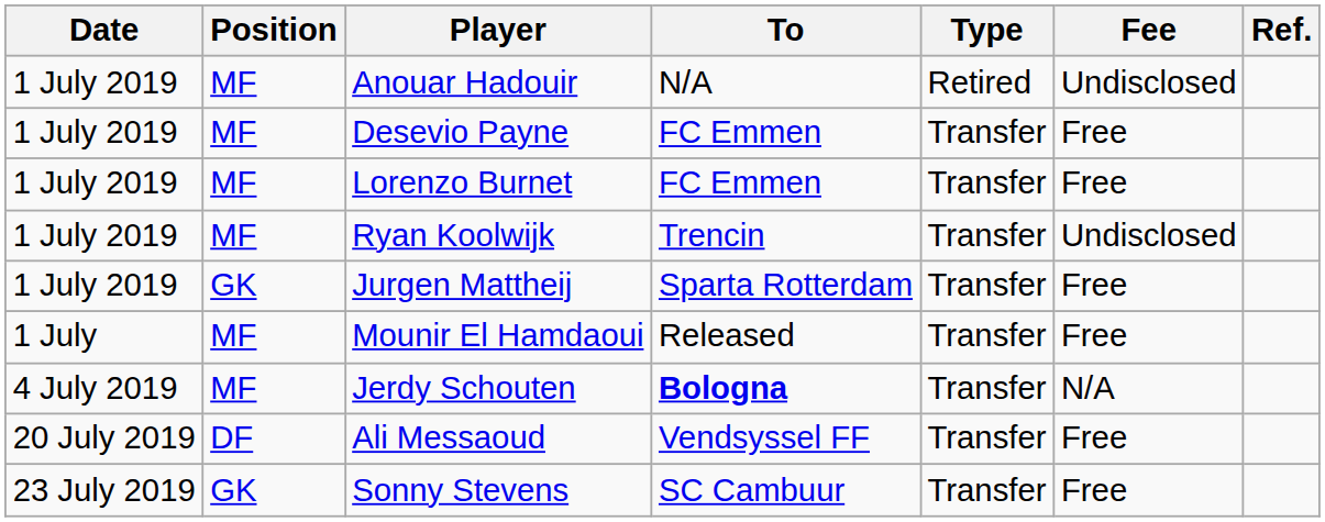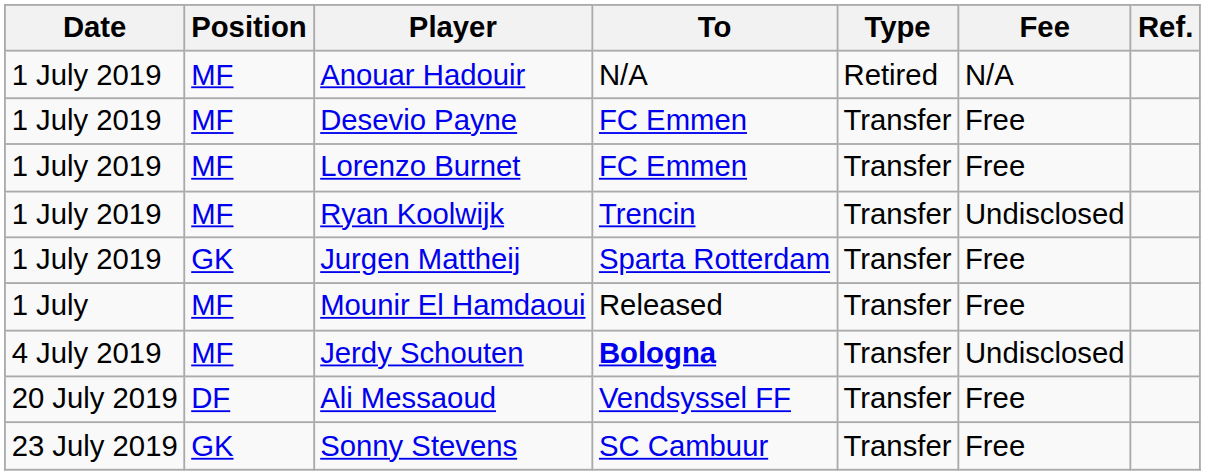Anouar Hadouir | Fee: Undisclosed -> N/A
Jerdy Schouten | Fee: N/A -> Undisclosed
